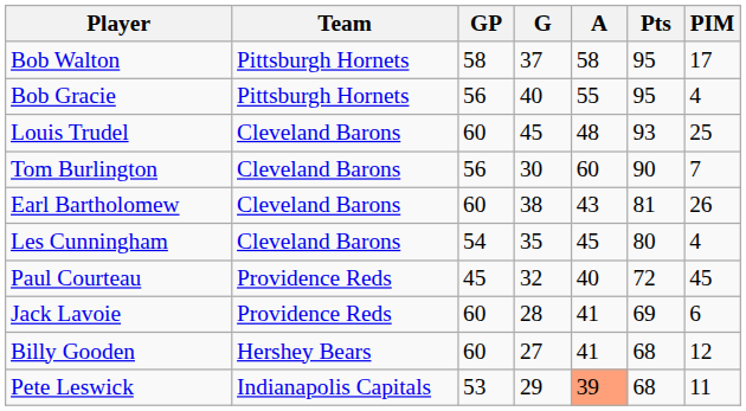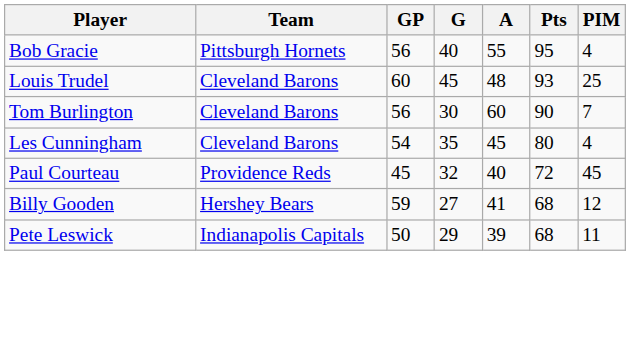- row: Bob Walton | Pittsburgh Hornets | 58 | 37 | 58 | 95 | 17
- row: Earl Bartholomew | Cleveland Barons | 60 | 38 | 43 | 81 | 26
- row: Jack Lavoie | Providence Reds | 60 | 28 | 41 | 69 | 6
Billy Gooden | GP: 60 -> 59
Pete Leswick | GP: 53 -> 50
Pete Leswick | A: lightsalmon background -> no background
